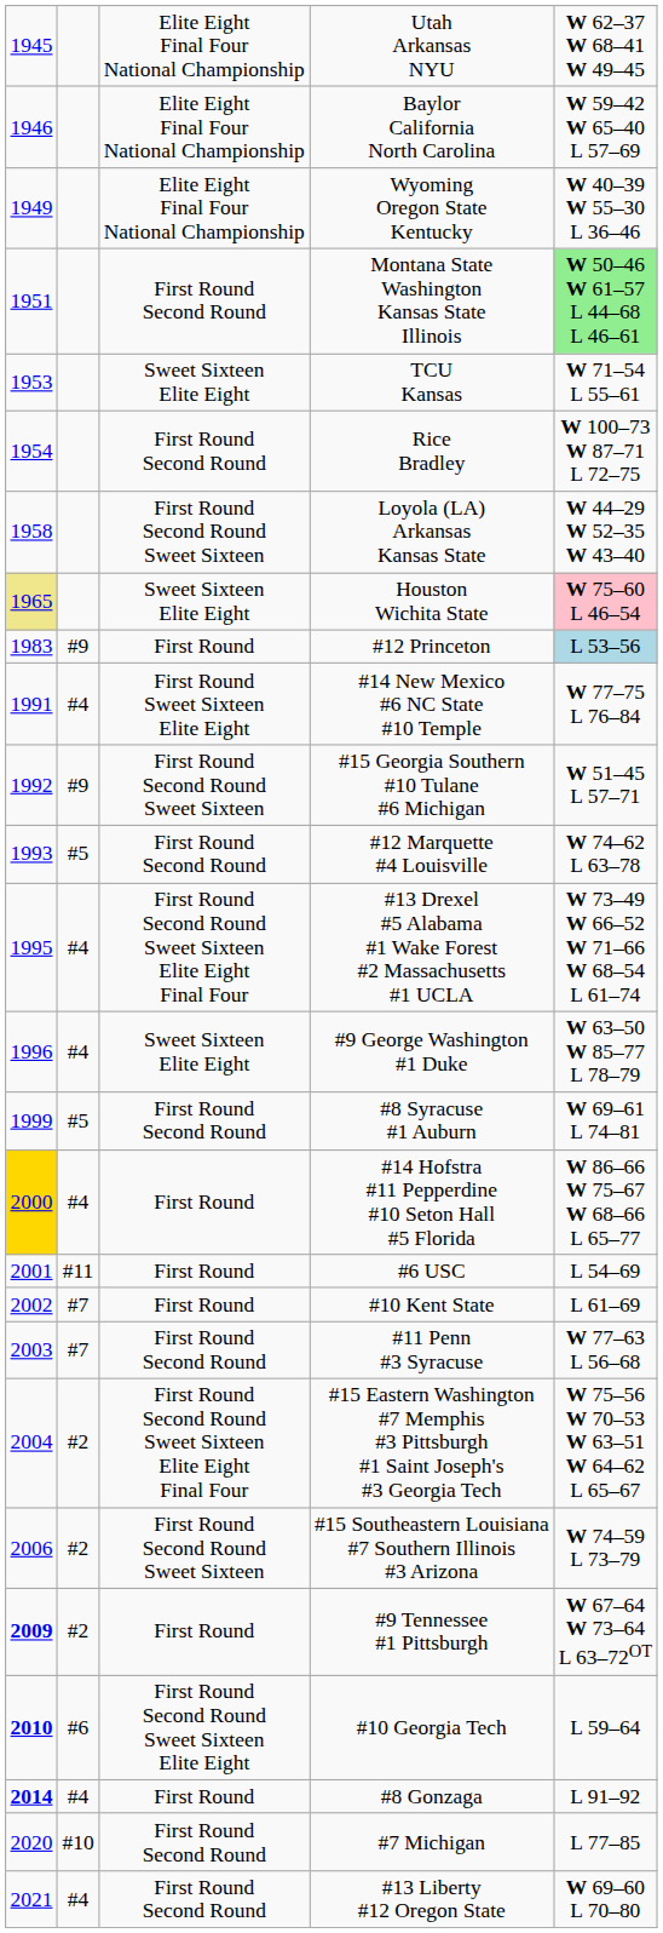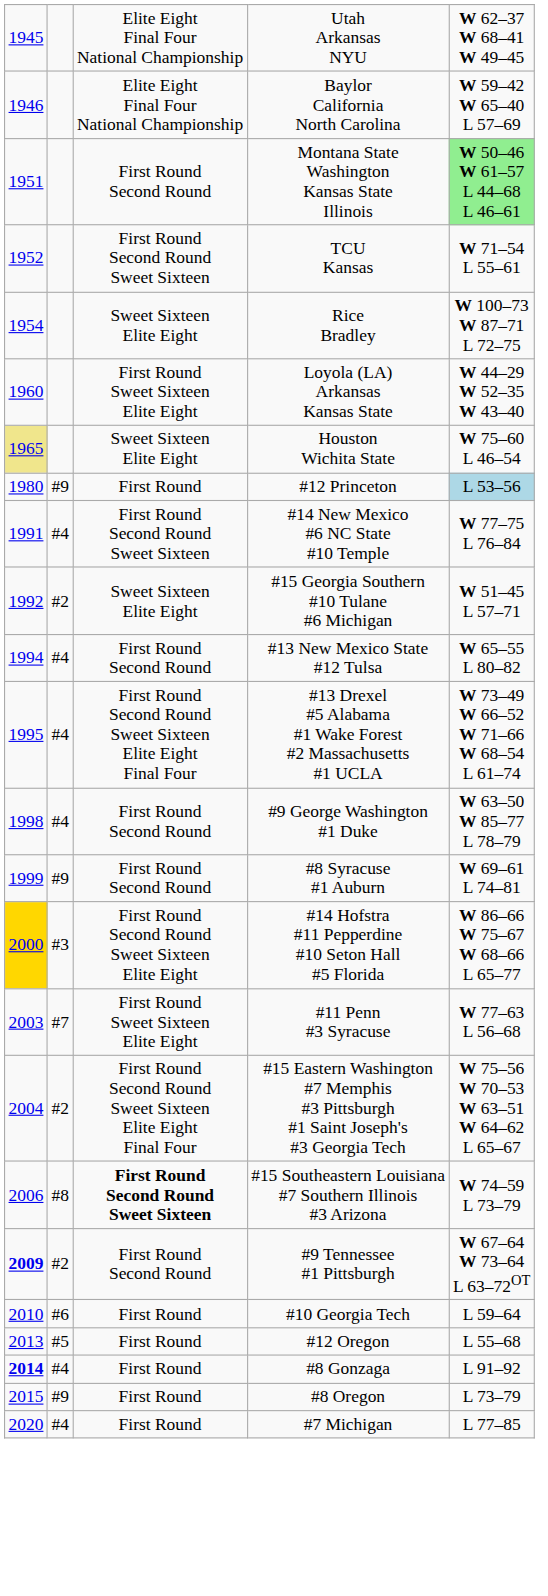- row: 1949 | Elite Eight Final Four National Championship | Wyoming Oregon State Kentucky | W 40–39 W 55–30 L 36–46
TCU Kansas | column 1: 1953 -> 1952
TCU Kansas | column 3: Sweet Sixteen Elite Eight -> First Round Second Round Sweet Sixteen
Rice Bradley | column 3: First Round Second Round -> Sweet Sixteen Elite Eight
Loyola (LA) Arkansas Kansas State | column 1: 1958 -> 1960
Loyola (LA) Arkansas Kansas State | column 3: First Round Second Round Sweet Sixteen -> First Round Sweet Sixteen Elite Eight
Houston Wichita State | column 5: pink background -> no background
#12 Princeton | column 1: 1983 -> 1980
#14 New Mexico #6 NC State #10 Temple | column 3: First Round Sweet Sixteen Elite Eight -> First Round Second Round Sweet Sixteen
#15 Georgia Southern #10 Tulane #6 Michigan | column 2: #9 -> #2
#15 Georgia Southern #10 Tulane #6 Michigan | column 3: First Round Second Round Sweet Sixteen -> Sweet Sixteen Elite Eight
- row: 1993 | #5 | First Round Second Round | #12 Marquette #4 Louisville | W 74–62 L 63–78
+ row: 1994 | #4 | First Round Second Round | #13 New Mexico State #12 Tulsa | W 65–55 L 80–82
#9 George Washington #1 Duke | column 1: 1996 -> 1998
#9 George Washington #1 Duke | column 3: Sweet Sixteen Elite Eight -> First Round Second Round
#8 Syracuse #1 Auburn | column 2: #5 -> #9
#14 Hofstra #11 Pepperdine #10 Seton Hall #5 Florida | column 2: #4 -> #3
#14 Hofstra #11 Pepperdine #10 Seton Hall #5 Florida | column 3: First Round -> First Round Second Round Sweet Sixteen Elite Eight
- row: 2001 | #11 | First Round | #6 USC | L 54–69
- row: 2002 | #7 | First Round | #10 Kent State | L 61–69
#11 Penn #3 Syracuse | column 3: First Round Second Round -> First Round Sweet Sixteen Elite Eight
#15 Southeastern Louisiana #7 Southern Illinois #3 Arizona | column 2: #2 -> #8
#15 Southeastern Louisiana #7 Southern Illinois #3 Arizona | column 3: normal -> bold
#9 Tennessee #1 Pittsburgh | column 3: First Round -> First Round Second Round
#10 Georgia Tech | column 1: bold -> normal
#10 Georgia Tech | column 3: First Round Second Round Sweet Sixteen Elite Eight -> First Round
+ row: 2013 | #5 | First Round | #12 Oregon | L 55–68
+ row: 2015 | #9 | First Round | #8 Oregon | L 73–79
#7 Michigan | column 2: #10 -> #4
#7 Michigan | column 3: First Round Second Round -> First Round
- row: 2021 | #4 | First Round Second Round | #13 Liberty #12 Oregon State | W 69–60 L 70–80
